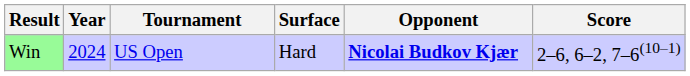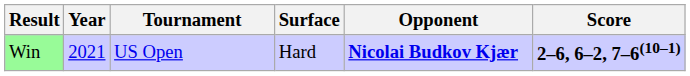Win | Year: 2024 -> 2021
Win | Score: normal -> bold
